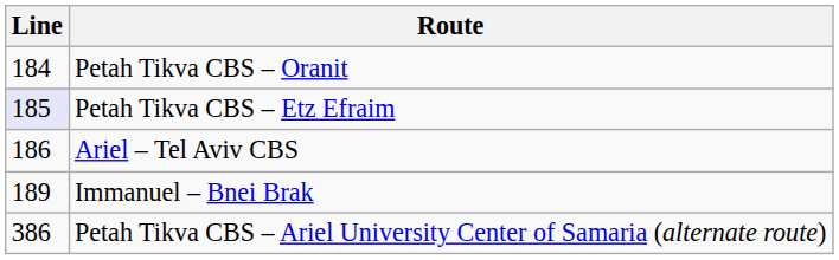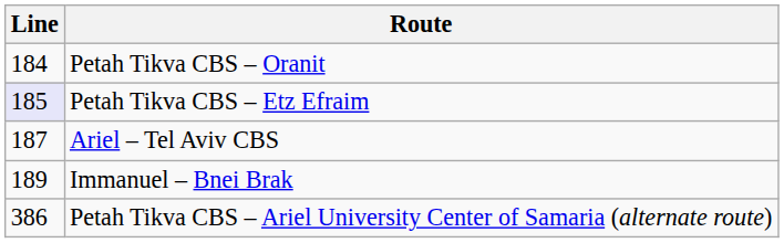Ariel – Tel Aviv CBS | Line: 186 -> 187
